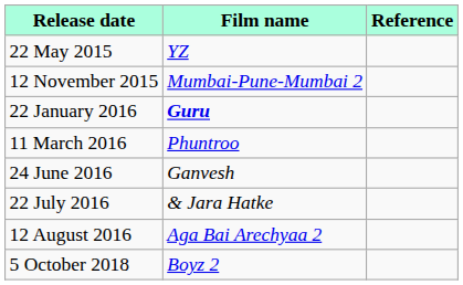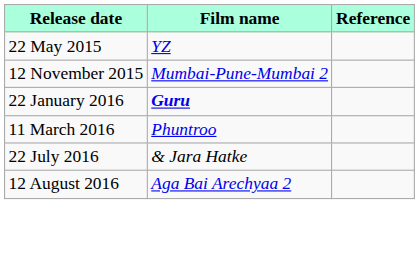- row: 24 June 2016 | Ganvesh
- row: 5 October 2018 | Boyz 2
